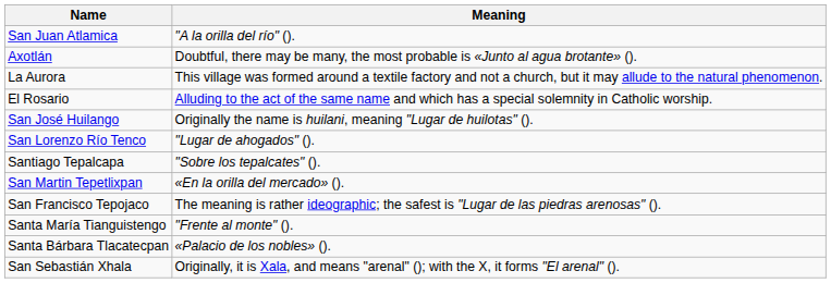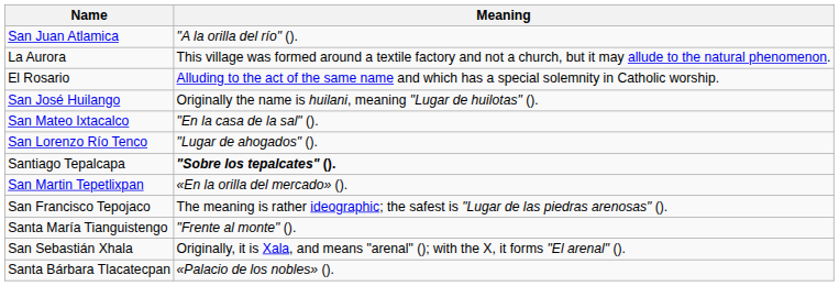- row: Axotlán | Doubtful, there may be many, the most probable is «Junto al agua brotante» ().
+ row: San Mateo Ixtacalco | "En la casa de la sal" ().
Santiago Tepalcapa | Meaning: normal -> bold
rows swapped: Santa Bárbara Tlacatecpan <-> San Sebastián Xhala
